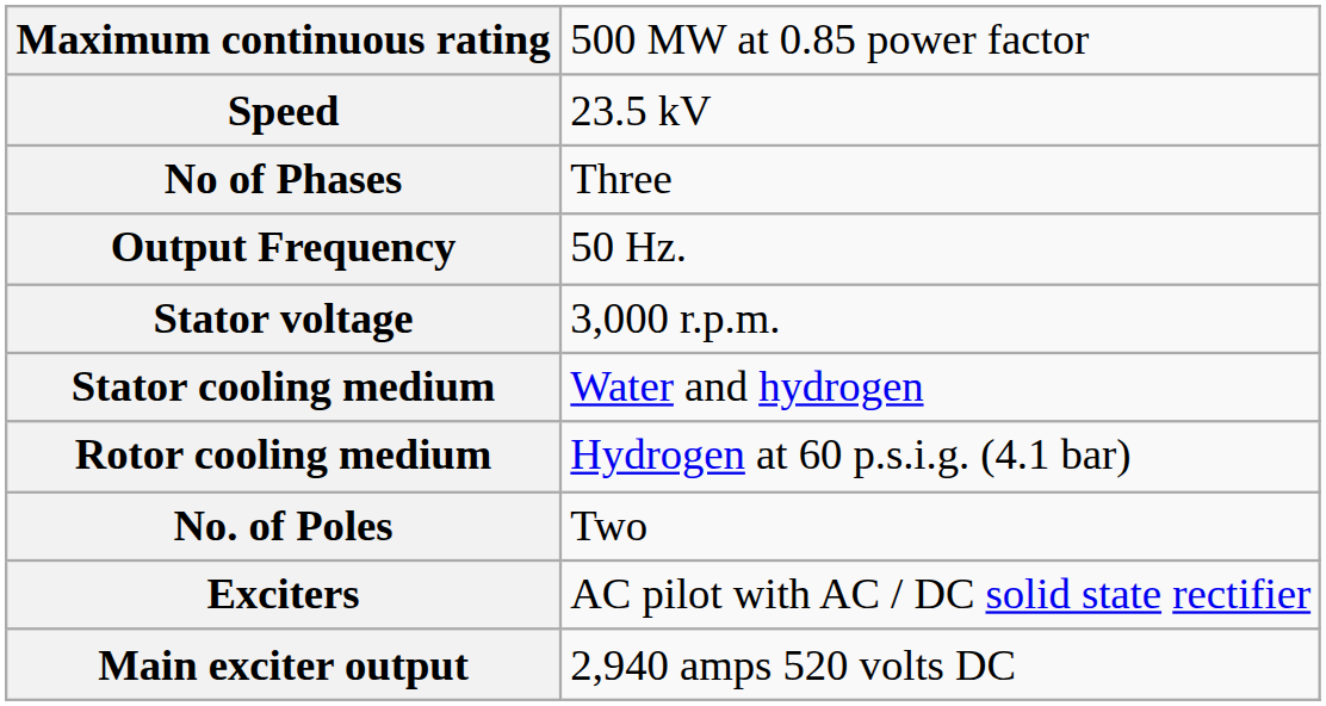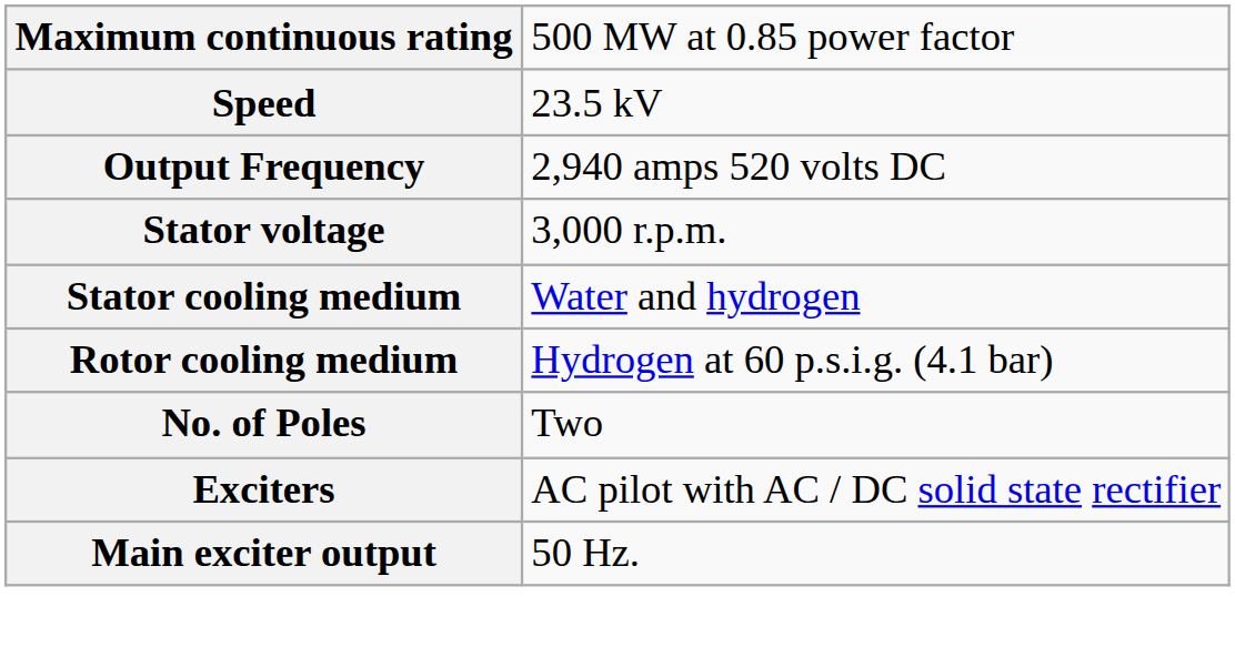- row: No of Phases | Three
Output Frequency | column 2: 50 Hz. -> 2,940 amps 520 volts DC
Main exciter output | column 2: 2,940 amps 520 volts DC -> 50 Hz.
